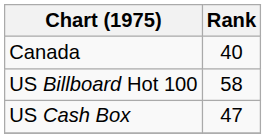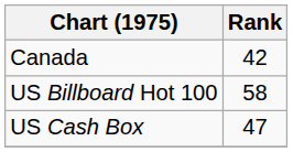Canada | Rank: 40 -> 42
